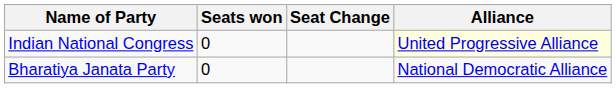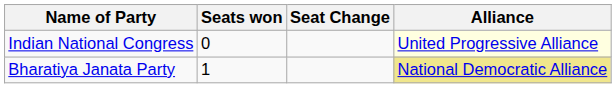Bharatiya Janata Party | Seats won: 0 -> 1
Bharatiya Janata Party | Alliance: no background -> khaki background
